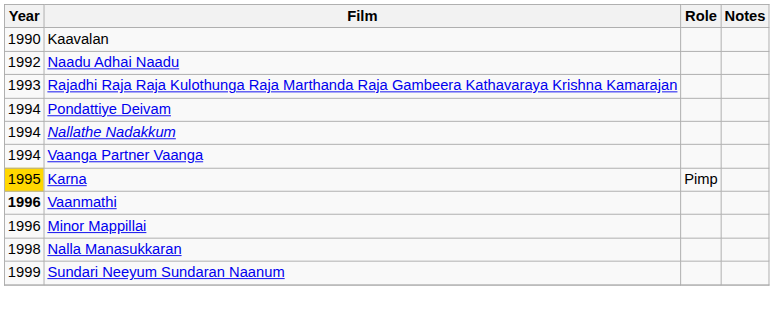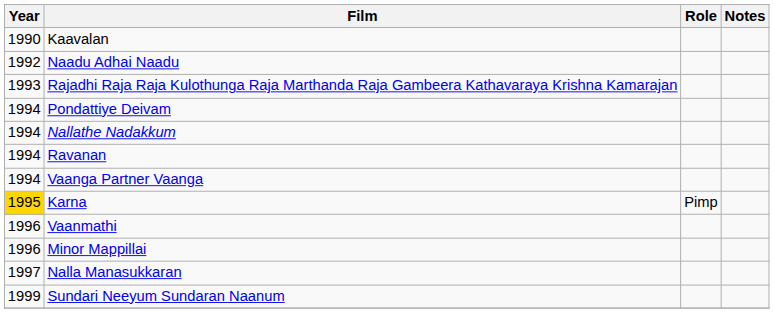+ row: 1994 | Ravanan
Vaanmathi | Year: bold -> normal
Nalla Manasukkaran | Year: 1998 -> 1997
